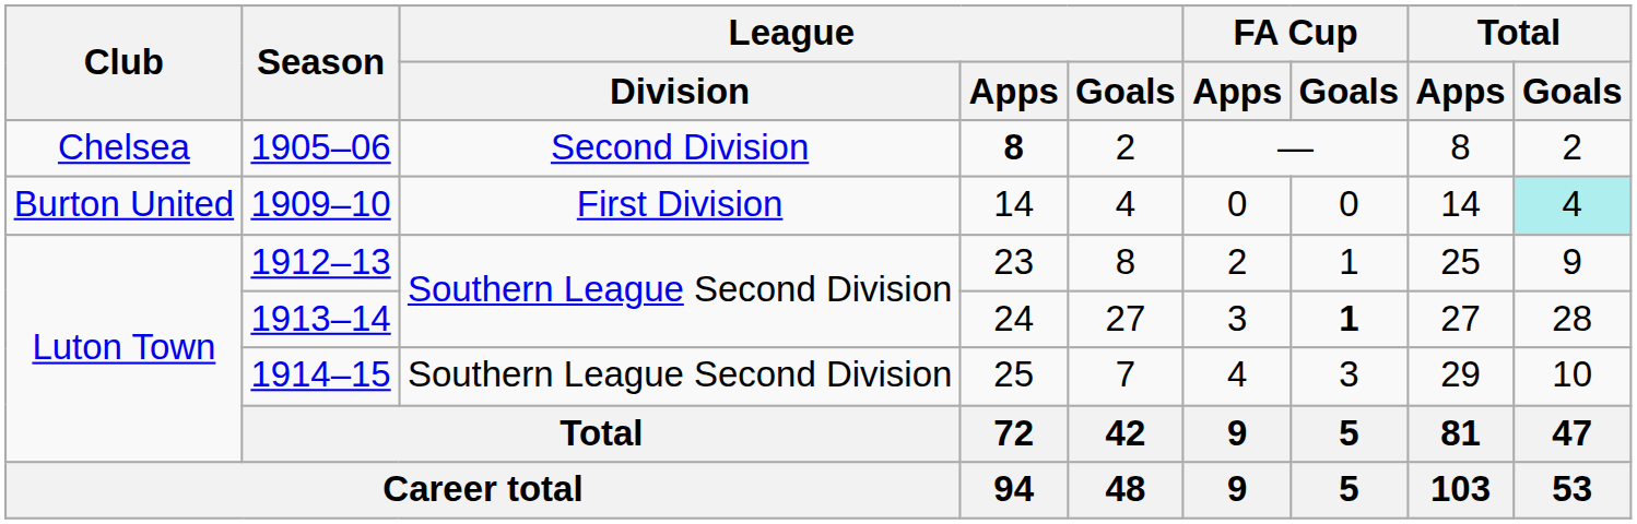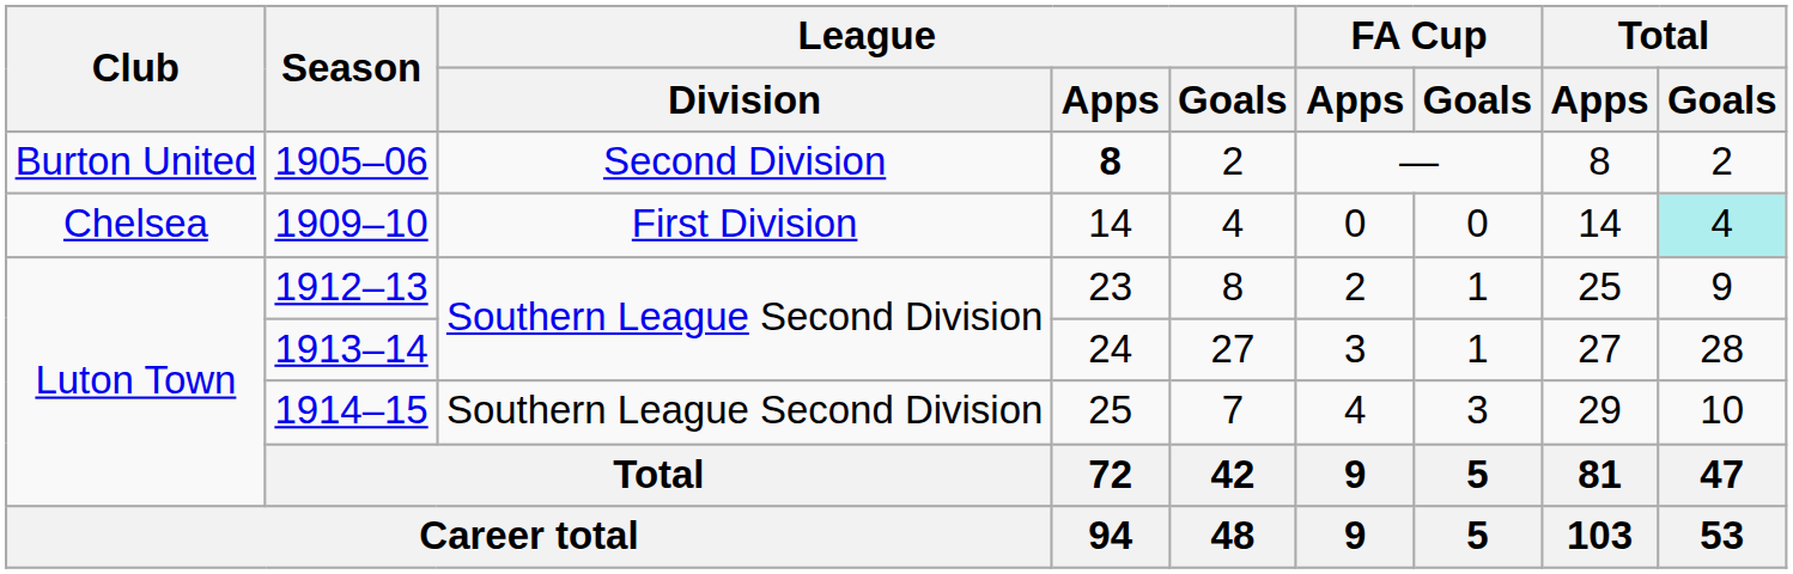1905–06 | Club: Chelsea -> Burton United
1909–10 | Club: Burton United -> Chelsea
1913–14 | FA Cup / Goals: bold -> normal
